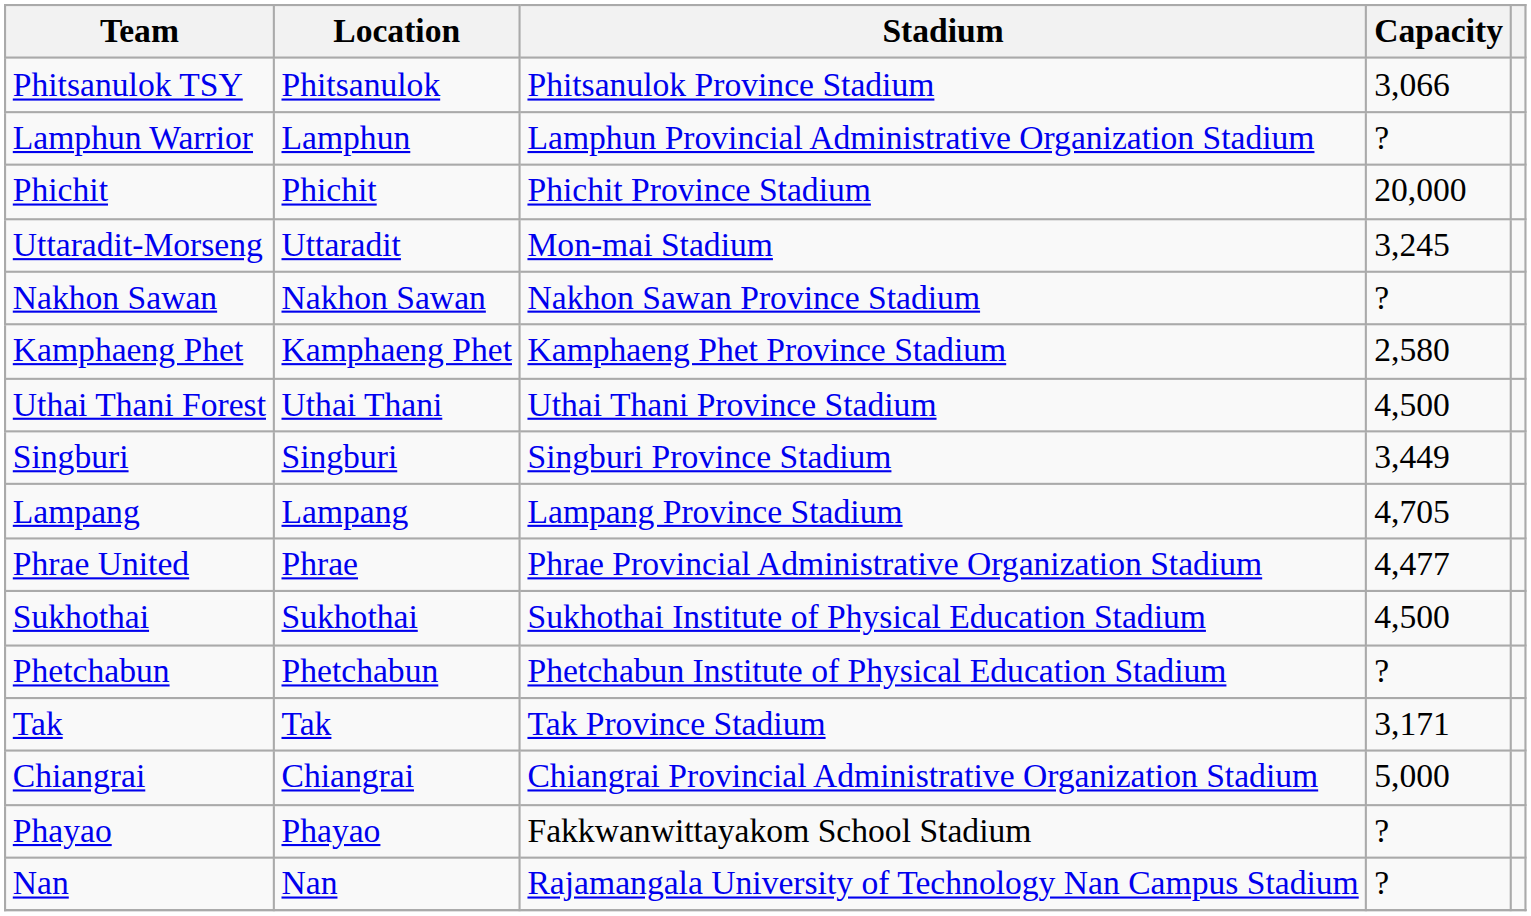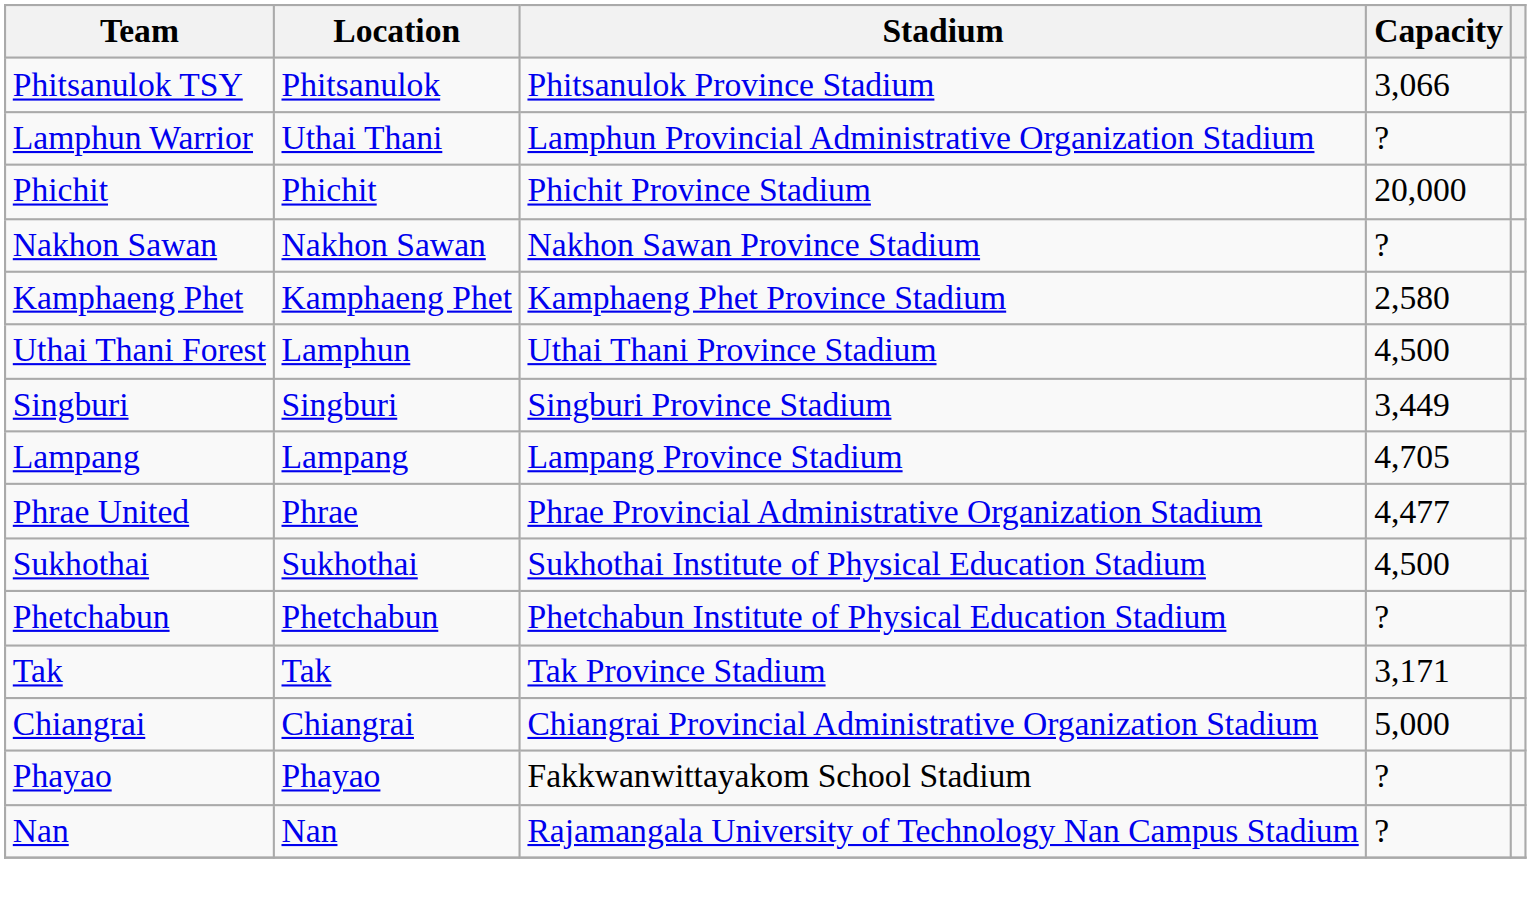Lamphun Warrior | Location: Lamphun -> Uthai Thani
- row: Uttaradit-Morseng | Uttaradit | Mon-mai Stadium | 3,245
Uthai Thani Forest | Location: Uthai Thani -> Lamphun
